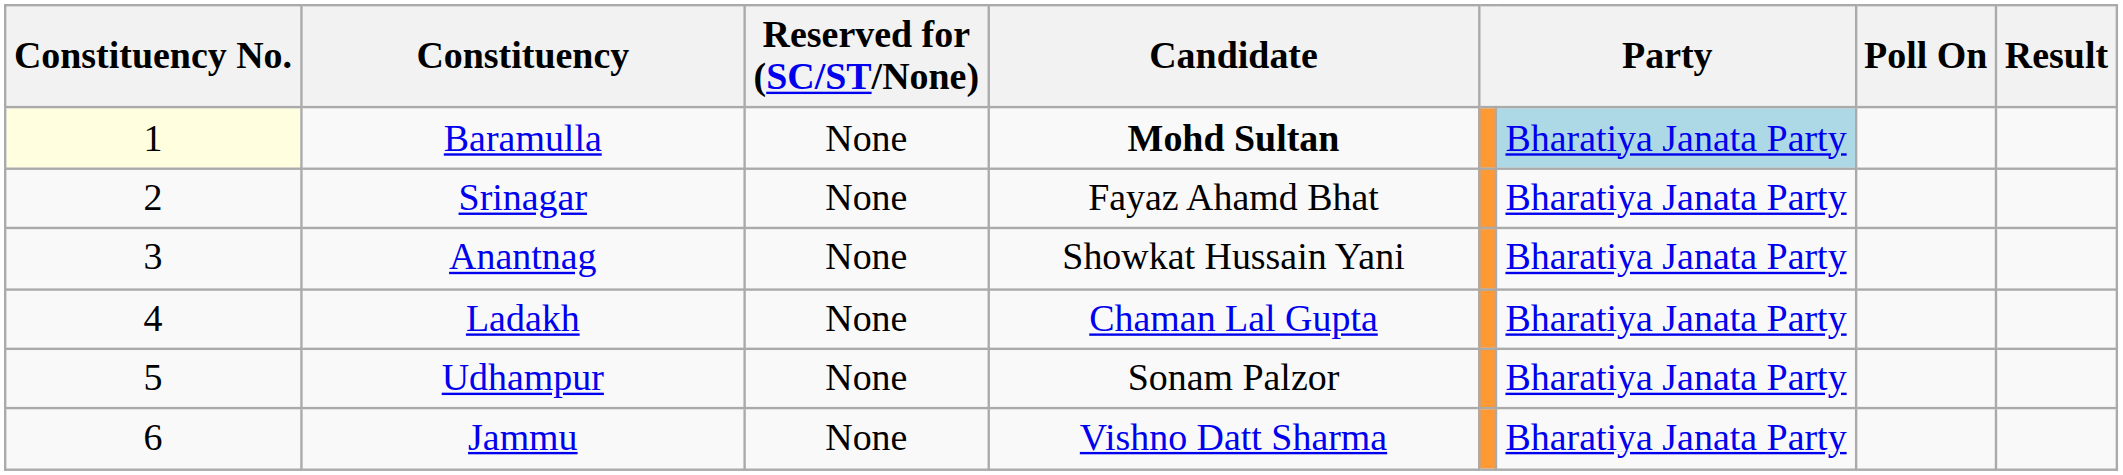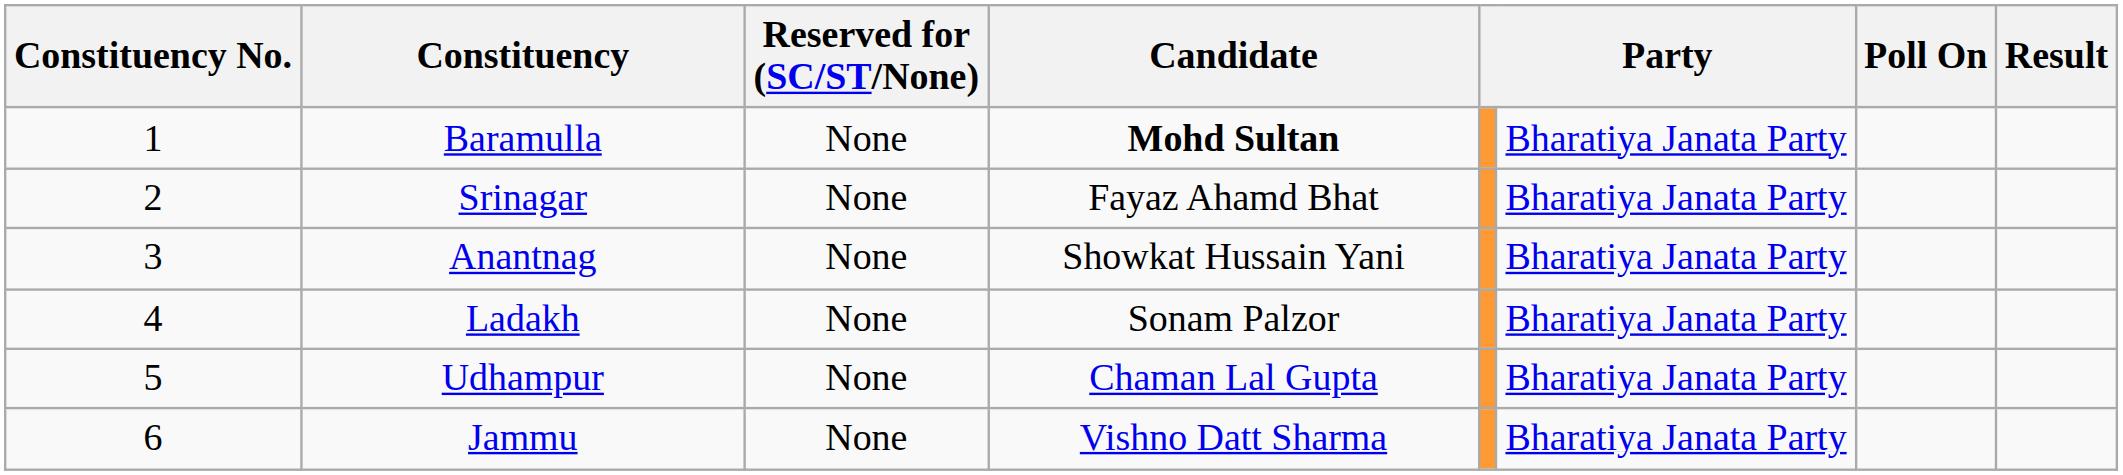Baramulla | Constituency No.: lightyellow background -> no background
Baramulla | column 6: lightblue background -> no background
Ladakh | Candidate: Chaman Lal Gupta -> Sonam Palzor
Udhampur | Candidate: Sonam Palzor -> Chaman Lal Gupta
